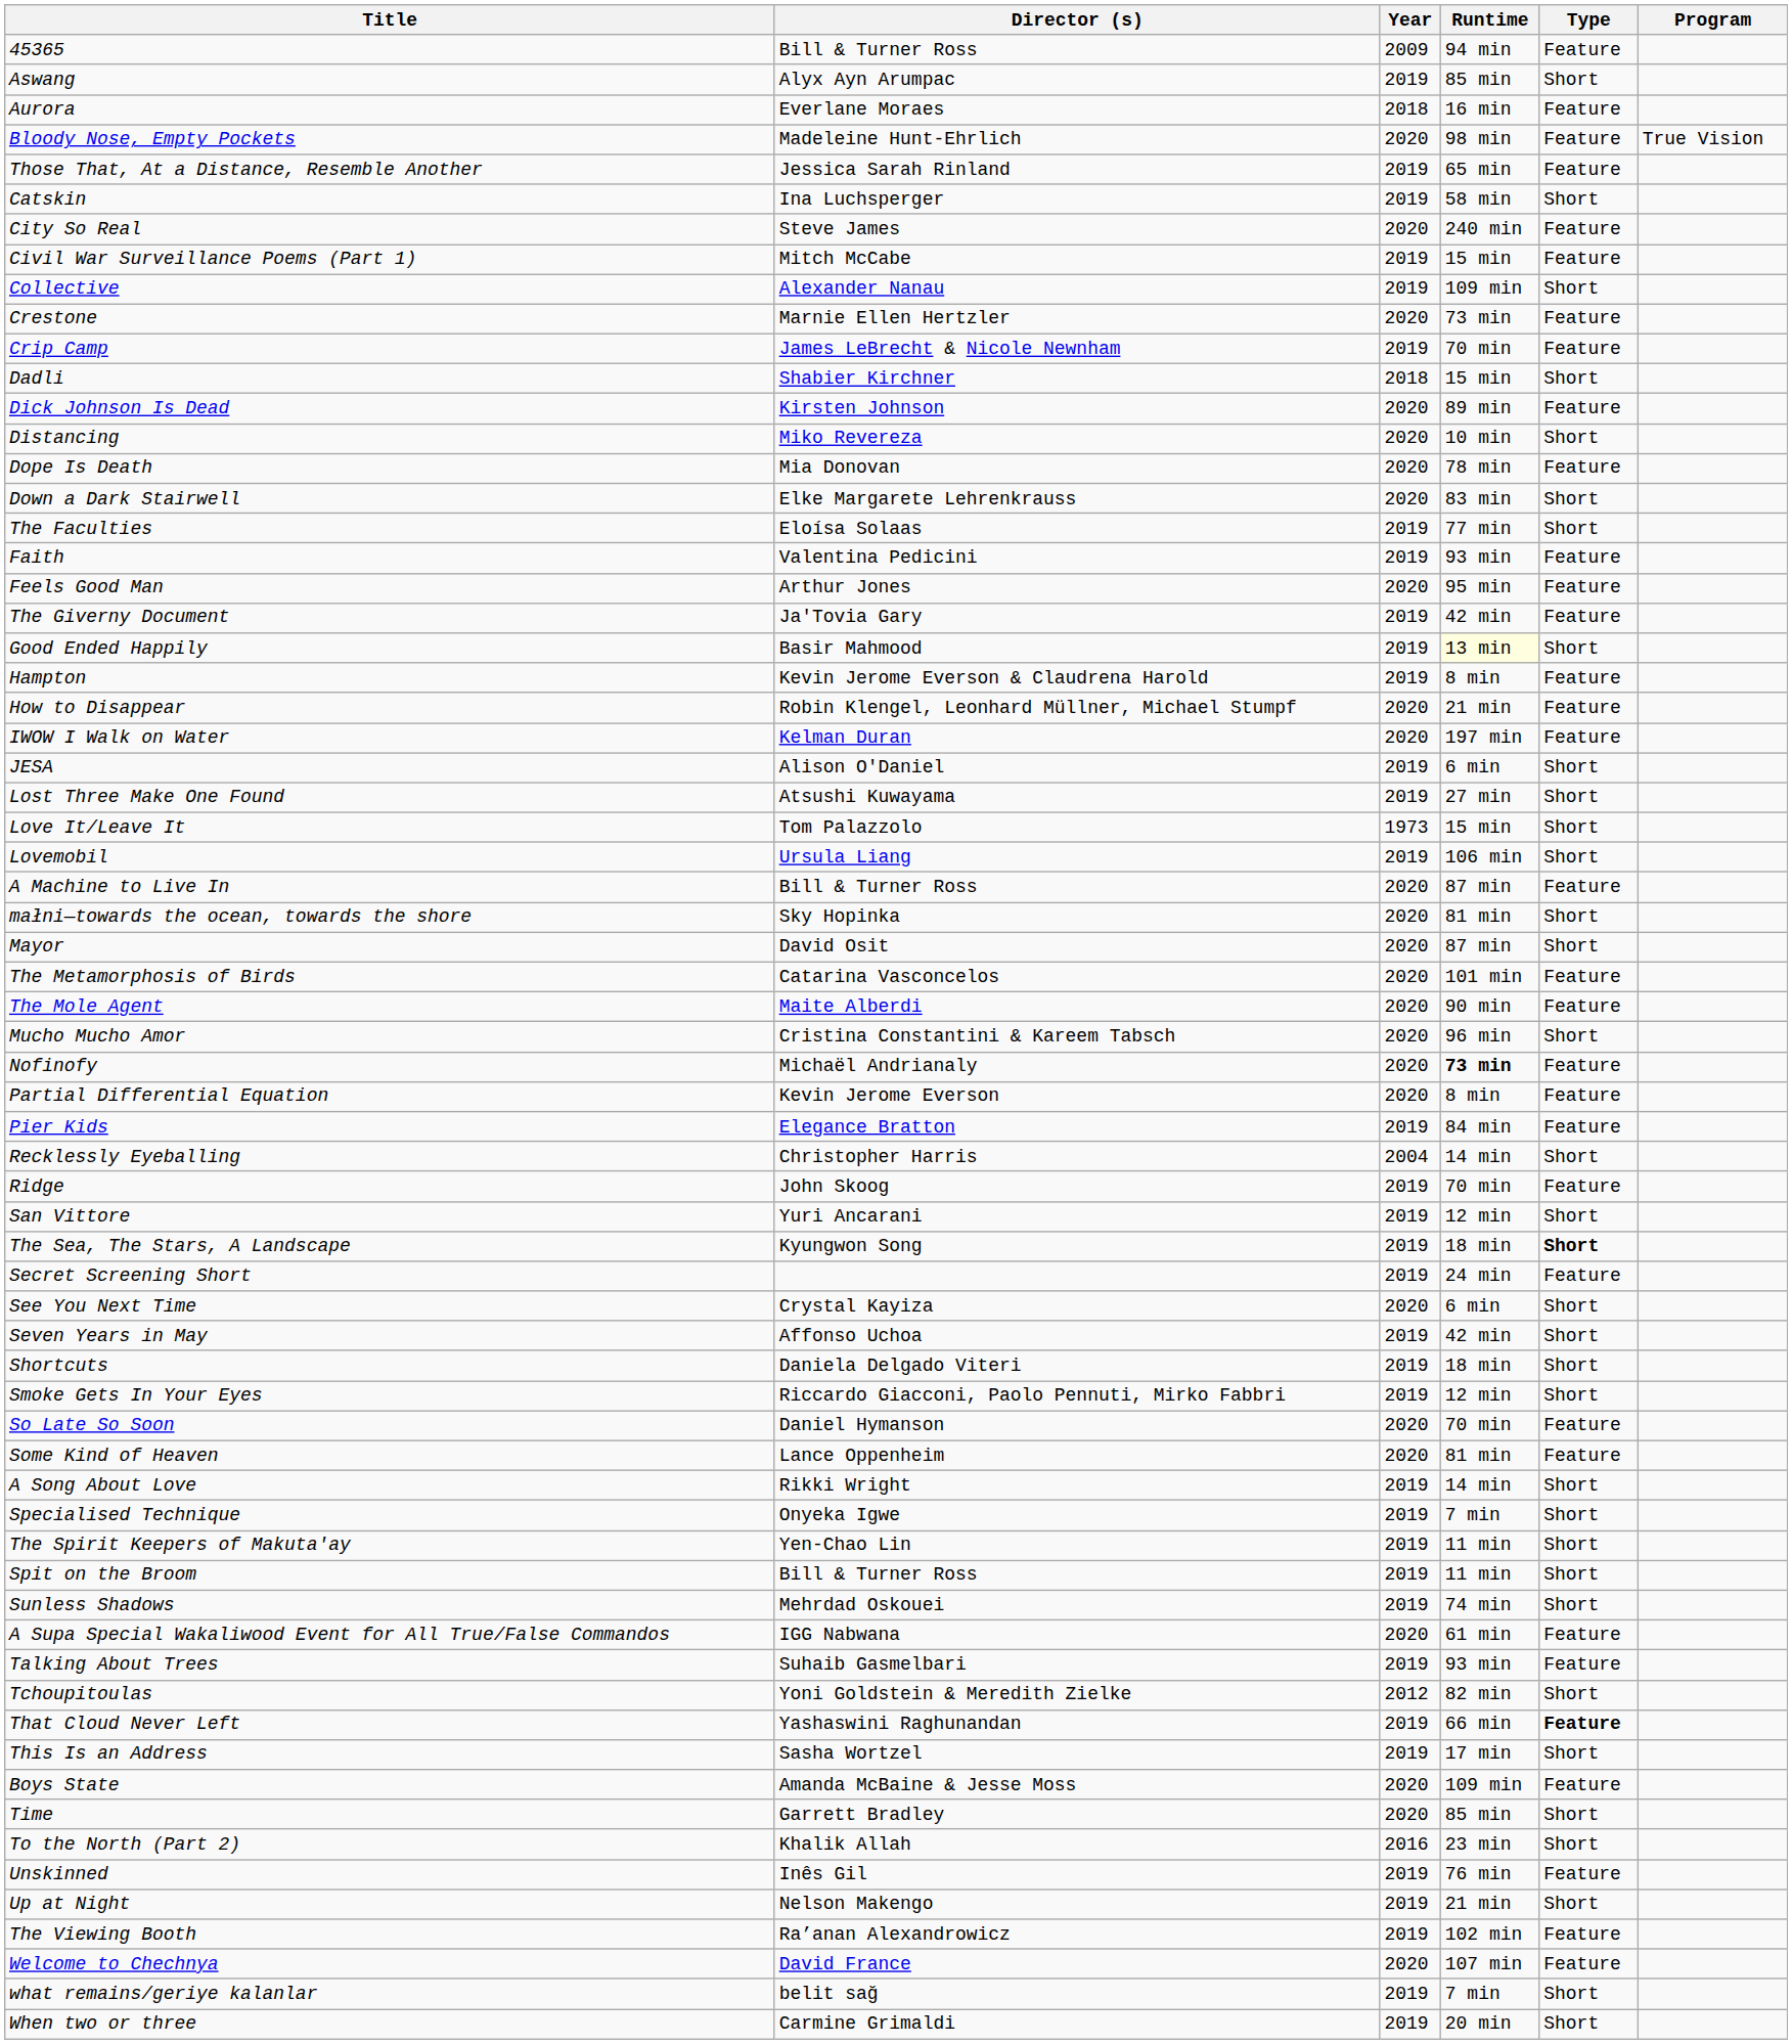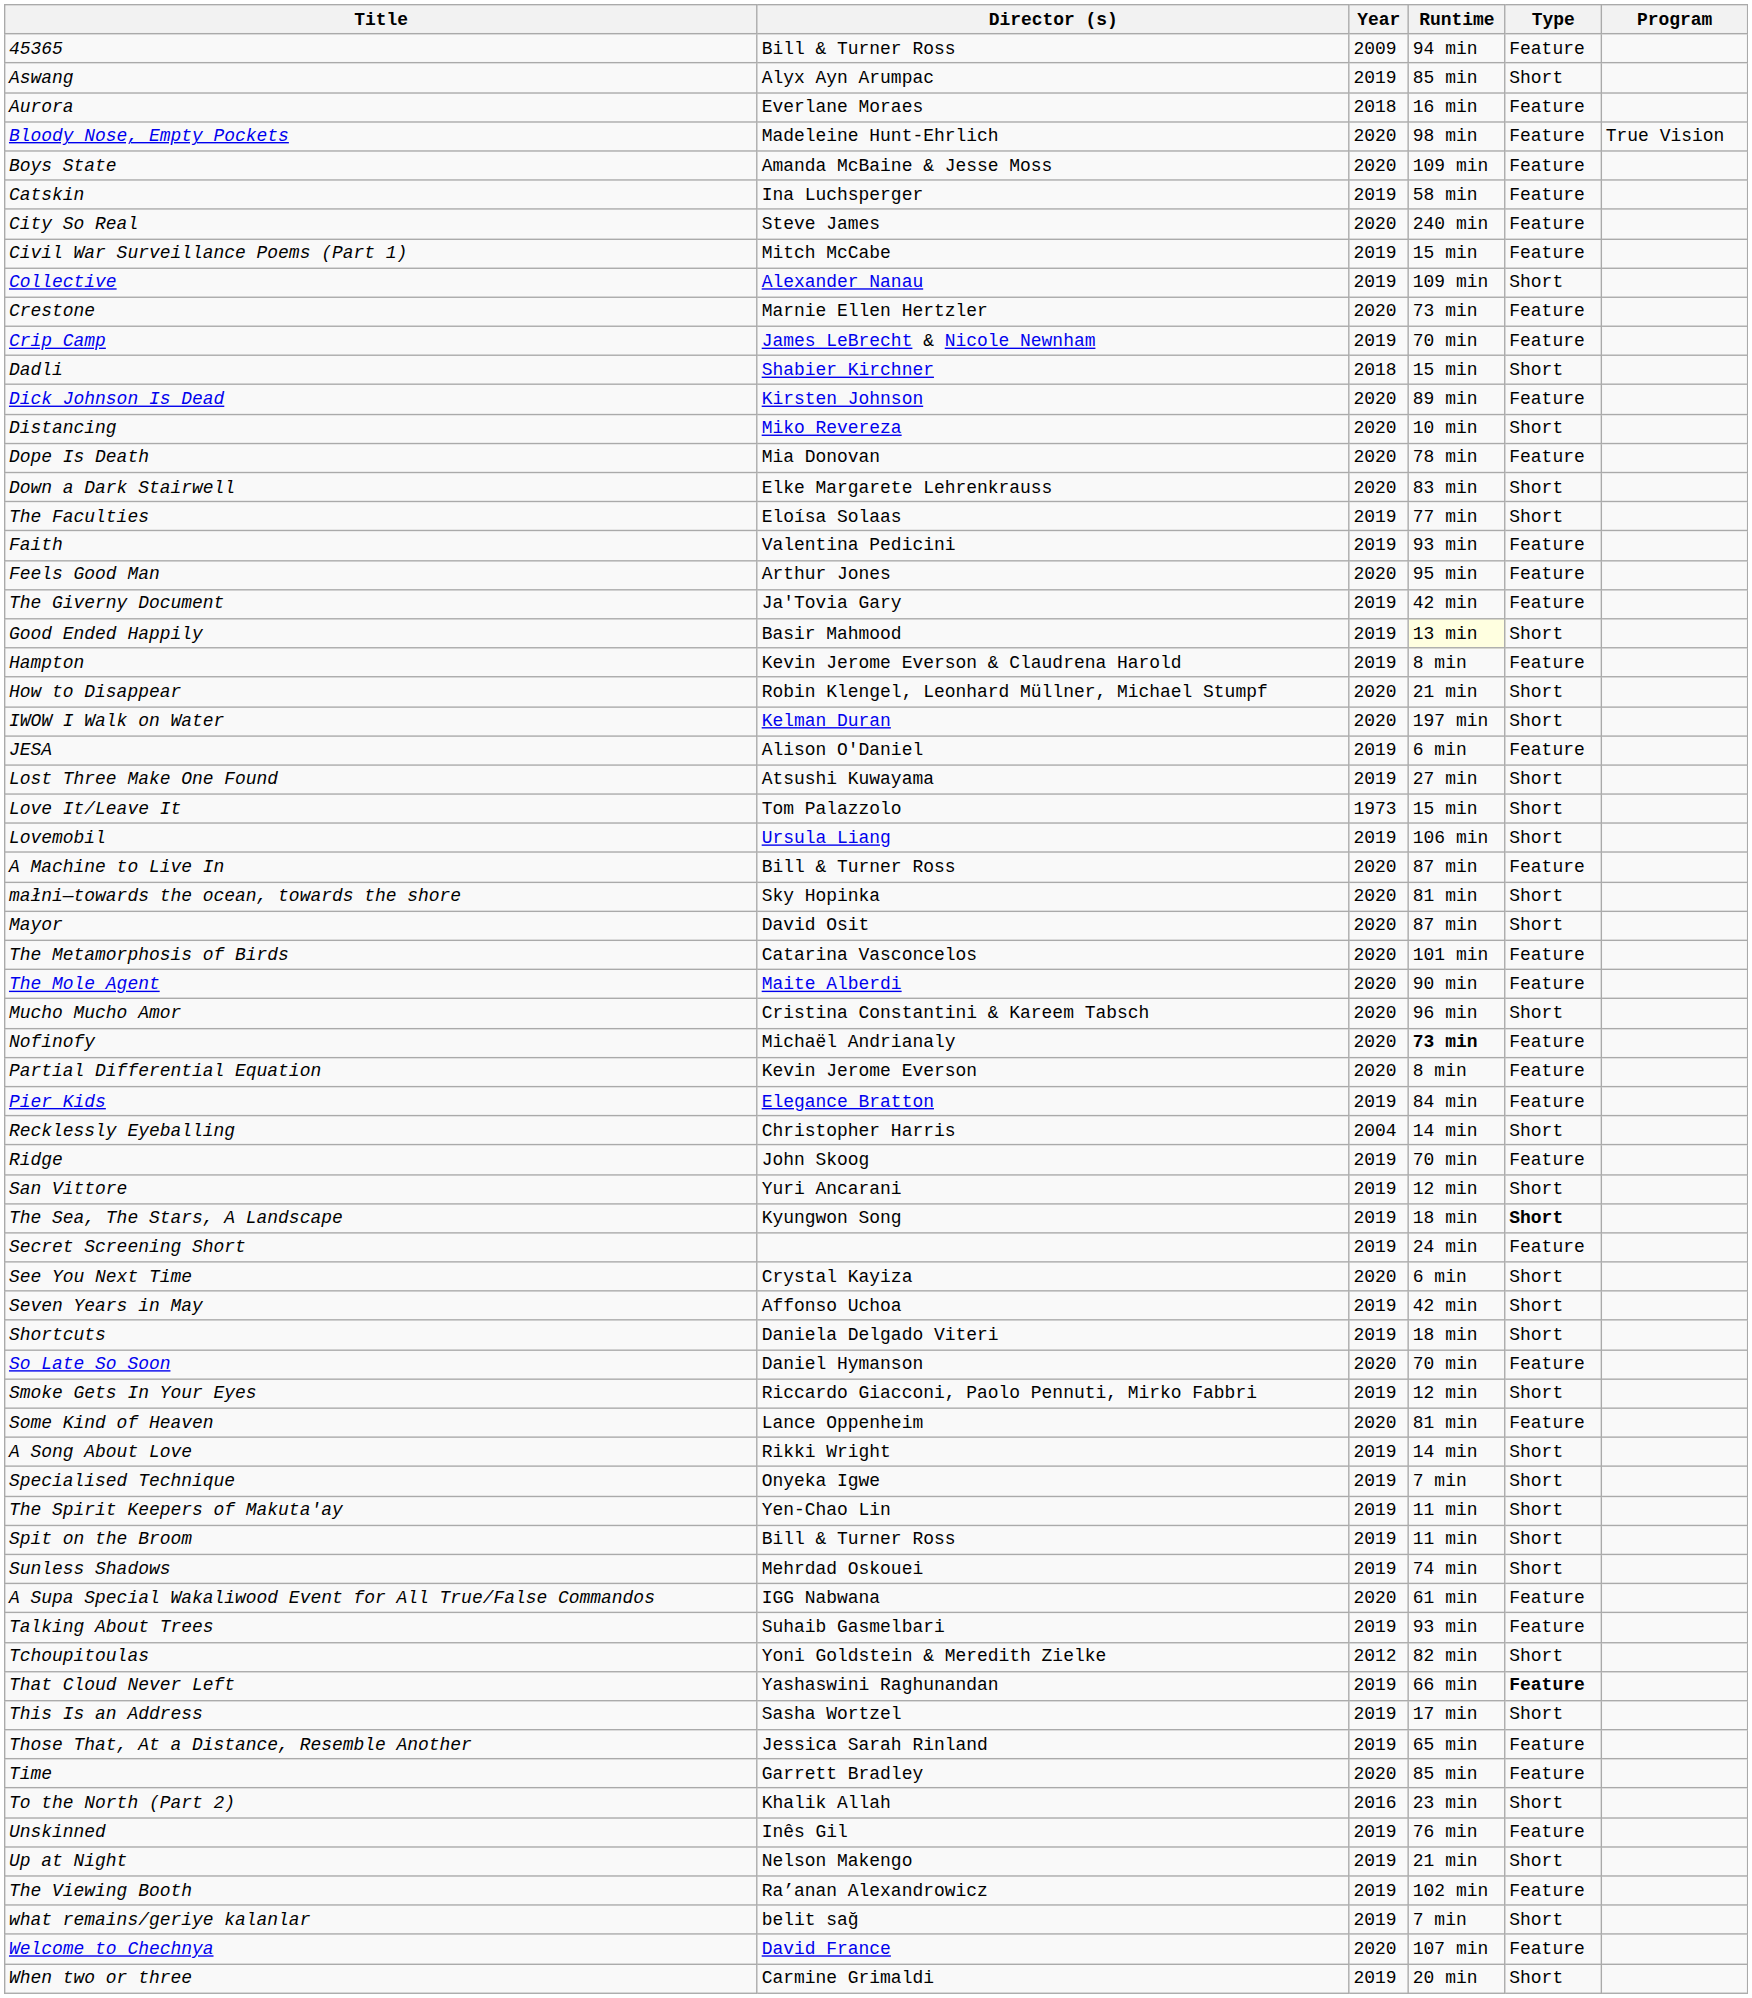rows swapped: Boys State <-> Those That, At a Distance, Resemble Another
Catskin | Type: Short -> Feature
How to Disappear | Type: Feature -> Short
IWOW I Walk on Water | Type: Feature -> Short
JESA | Type: Short -> Feature
rows swapped: Smoke Gets In Your Eyes <-> So Late So Soon
Time | Type: Short -> Feature
rows swapped: Welcome to Chechnya <-> what remains/geriye kalanlar
